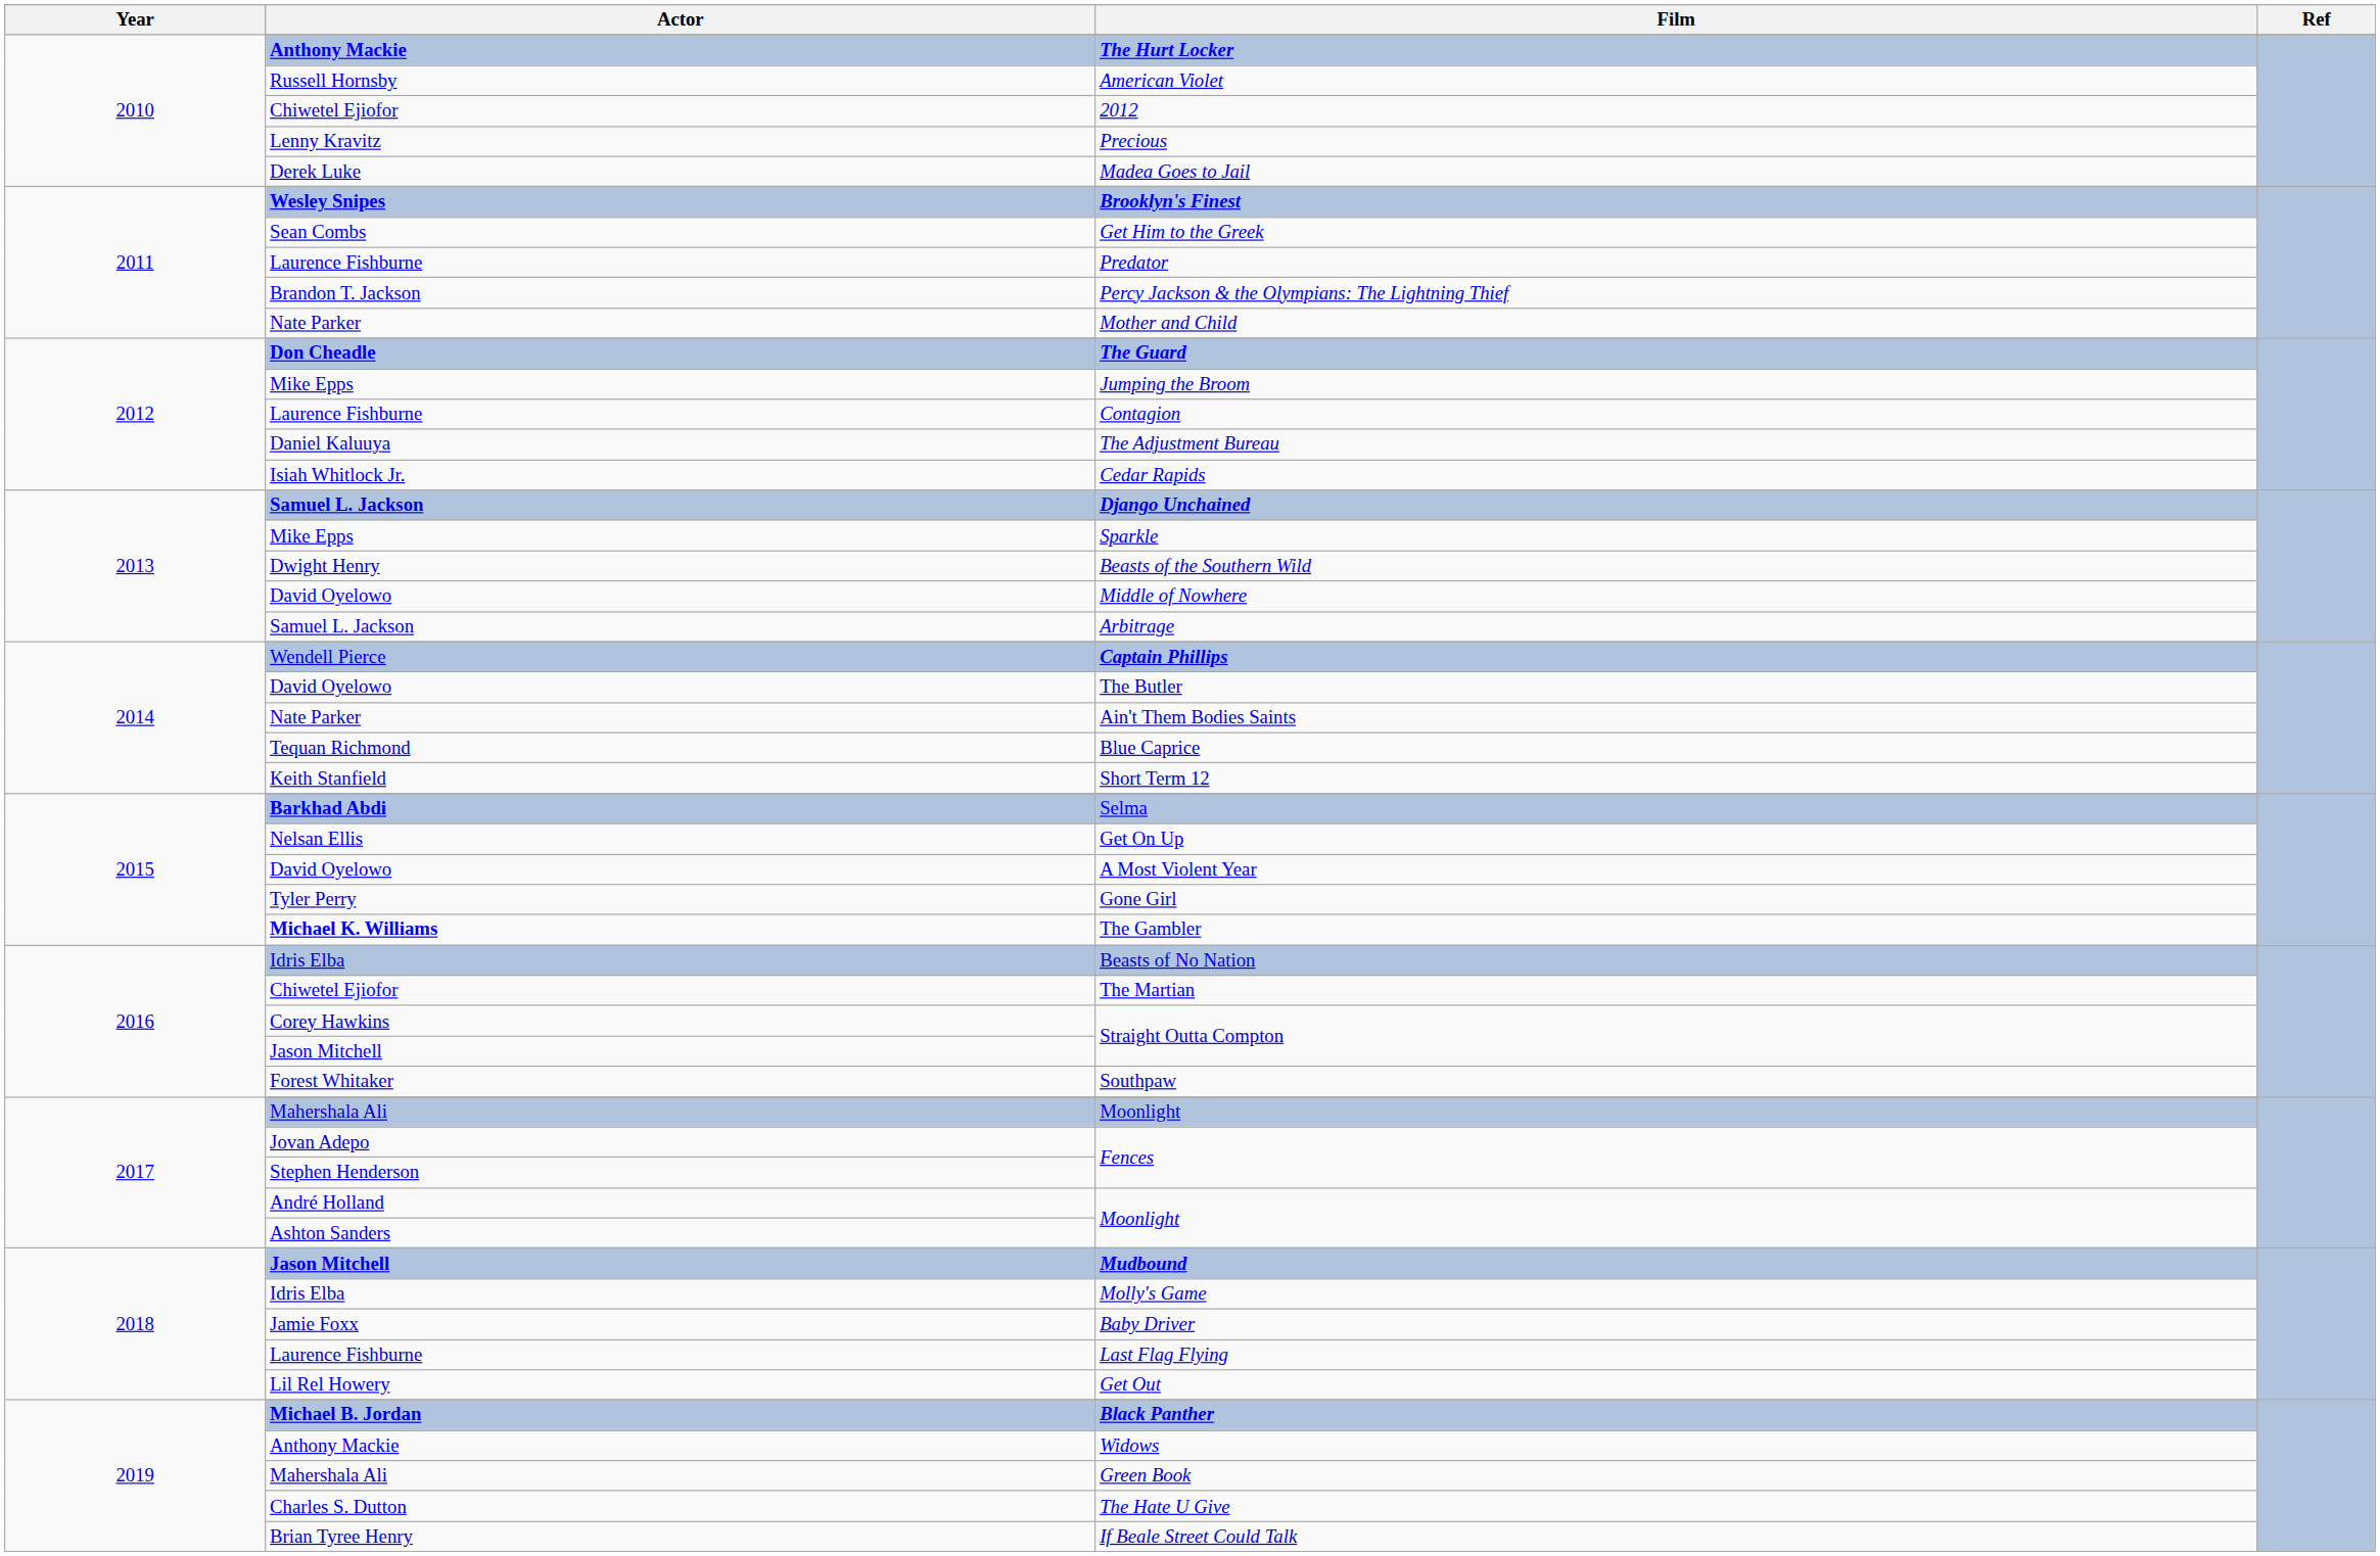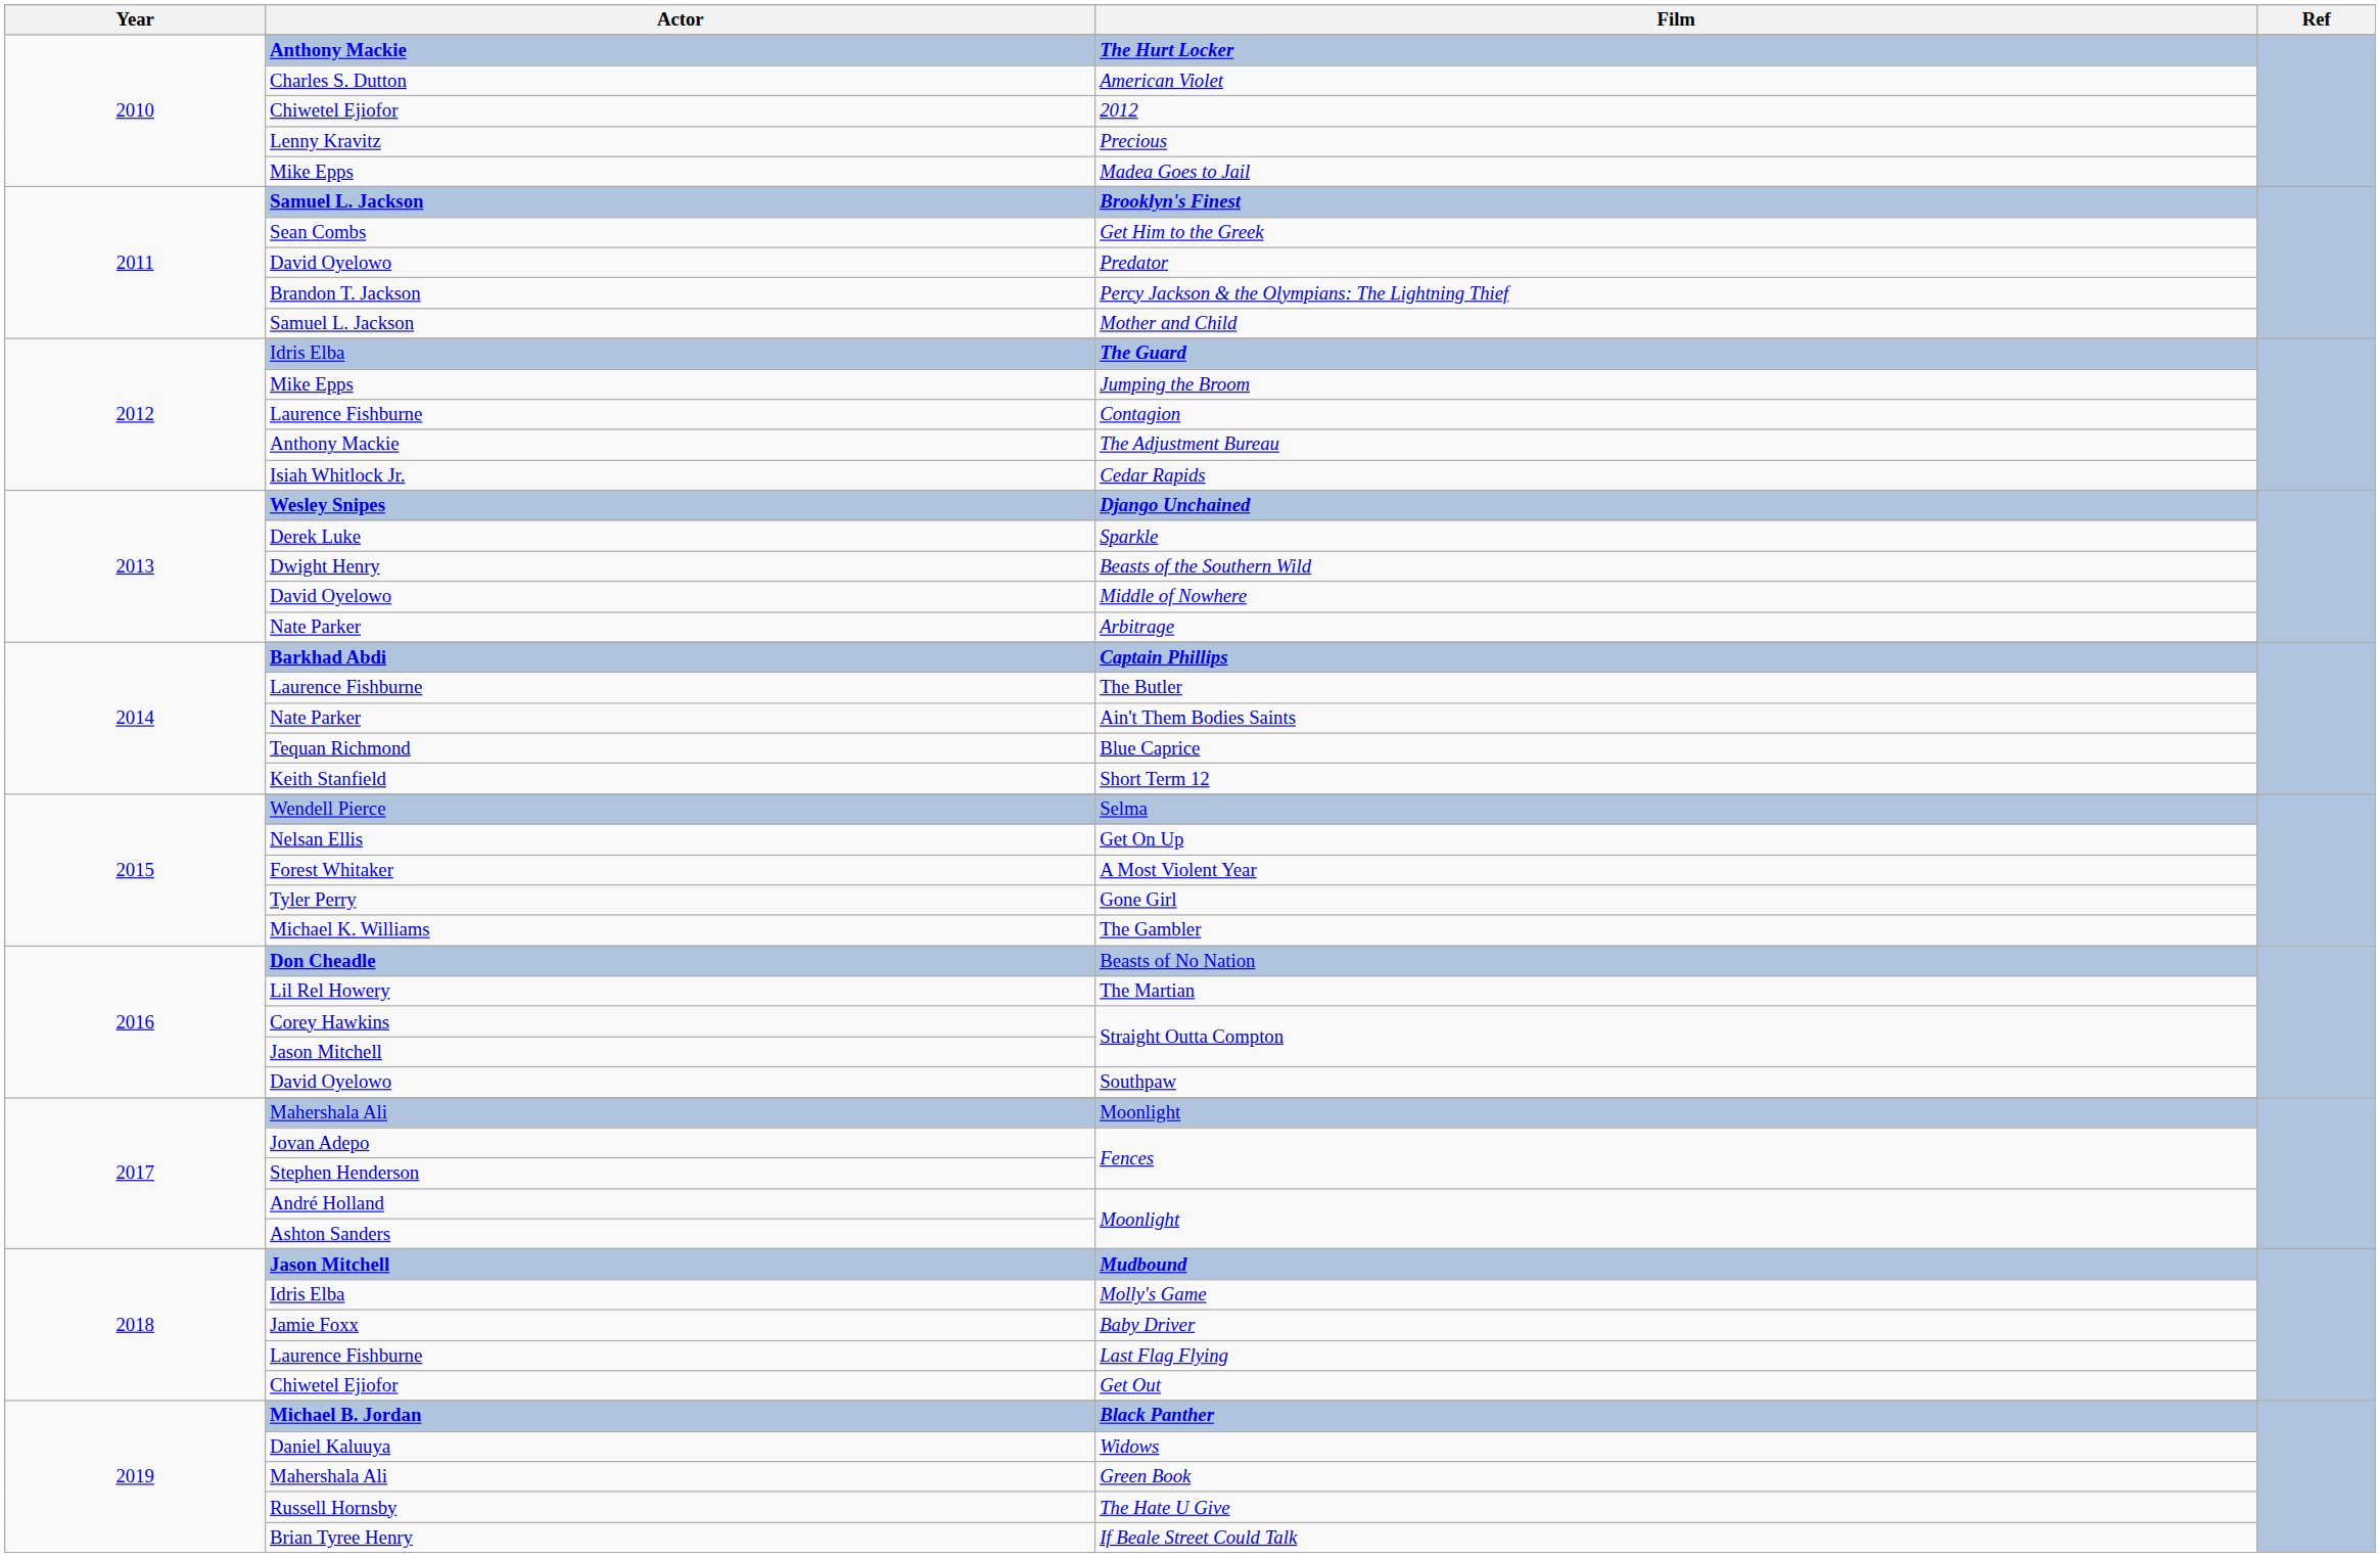American Violet | Actor: Russell Hornsby -> Charles S. Dutton
Madea Goes to Jail | Actor: Derek Luke -> Mike Epps
Brooklyn's Finest | Actor: Wesley Snipes -> Samuel L. Jackson
Predator | Actor: Laurence Fishburne -> David Oyelowo
Mother and Child | Actor: Nate Parker -> Samuel L. Jackson
The Guard | Actor: Don Cheadle -> Idris Elba
The Adjustment Bureau | Actor: Daniel Kaluuya -> Anthony Mackie
Django Unchained | Actor: Samuel L. Jackson -> Wesley Snipes
Sparkle | Actor: Mike Epps -> Derek Luke
Arbitrage | Actor: Samuel L. Jackson -> Nate Parker
Captain Phillips | Actor: Wendell Pierce -> Barkhad Abdi
The Butler | Actor: David Oyelowo -> Laurence Fishburne
Selma | Actor: Barkhad Abdi -> Wendell Pierce
A Most Violent Year | Actor: David Oyelowo -> Forest Whitaker
The Gambler | Actor: bold -> normal
Beasts of No Nation | Actor: Idris Elba -> Don Cheadle
The Martian | Actor: Chiwetel Ejiofor -> Lil Rel Howery
Southpaw | Actor: Forest Whitaker -> David Oyelowo
Get Out | Actor: Lil Rel Howery -> Chiwetel Ejiofor
Widows | Actor: Anthony Mackie -> Daniel Kaluuya
The Hate U Give | Actor: Charles S. Dutton -> Russell Hornsby
